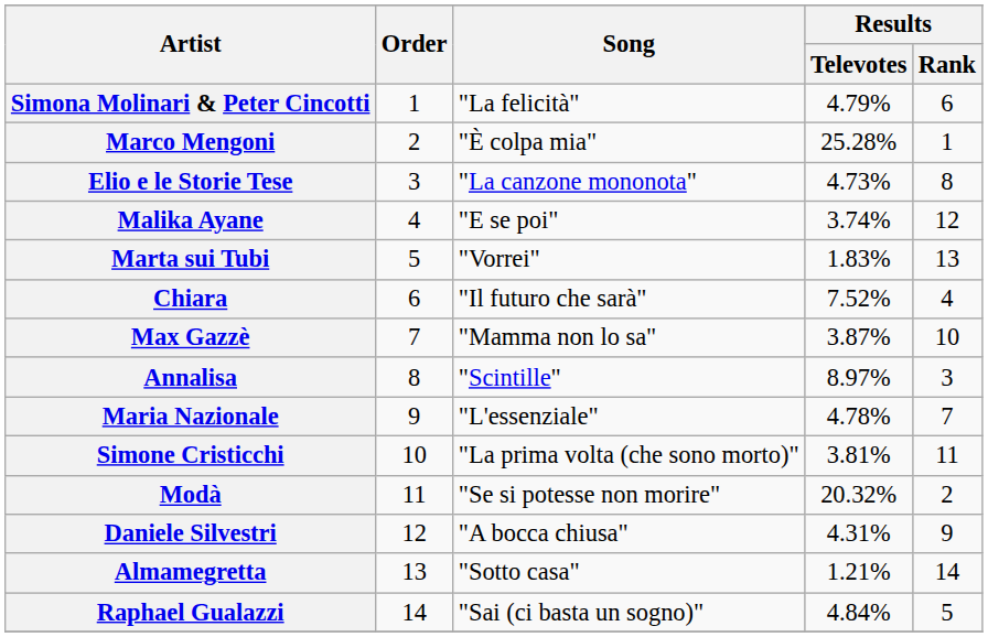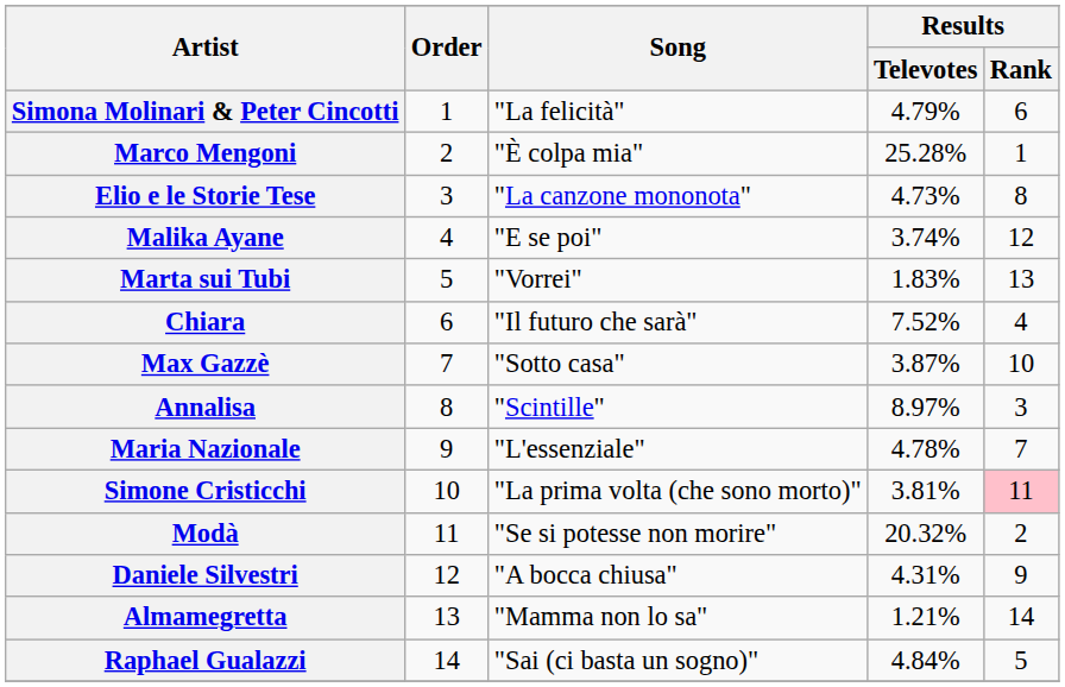Max Gazzè | Song: "Mamma non lo sa" -> "Sotto casa"
Simone Cristicchi | Results / Rank: no background -> pink background
Almamegretta | Song: "Sotto casa" -> "Mamma non lo sa"
